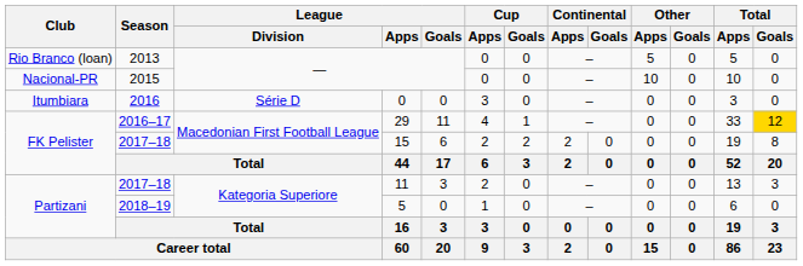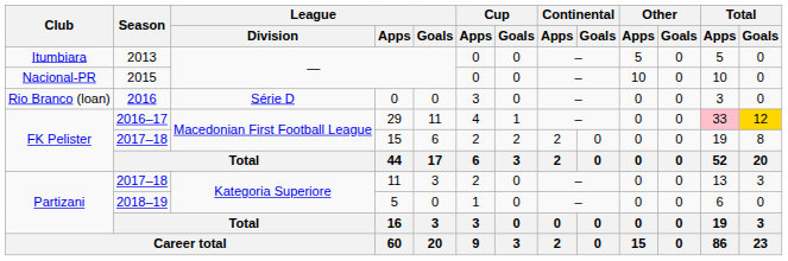2013 | Club: Rio Branco (loan) -> Itumbiara
2016 | Club: Itumbiara -> Rio Branco (loan)
2016–17 | Total / Apps: no background -> pink background
